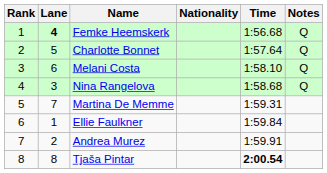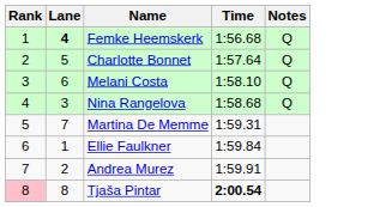- column: Nationality
Tjaša Pintar | Rank: no background -> pink background
